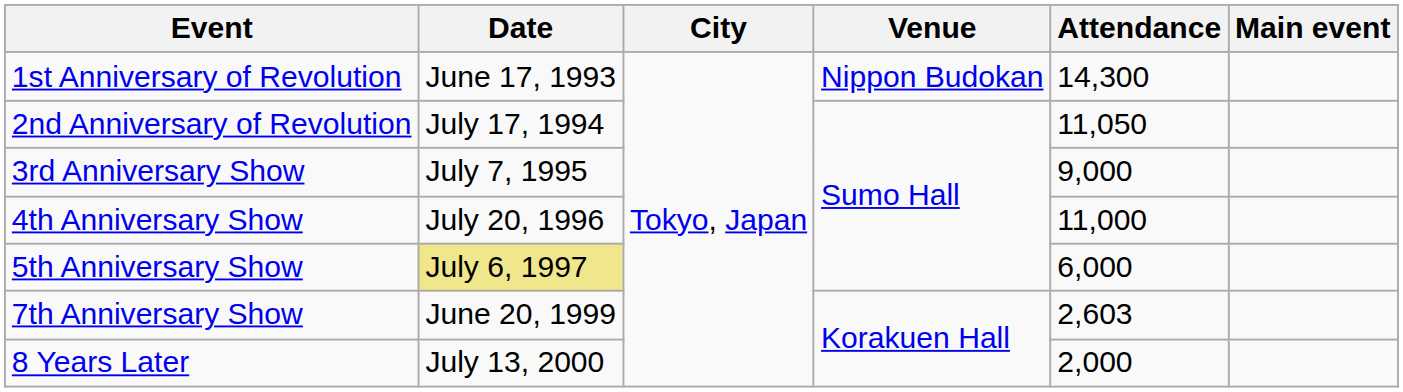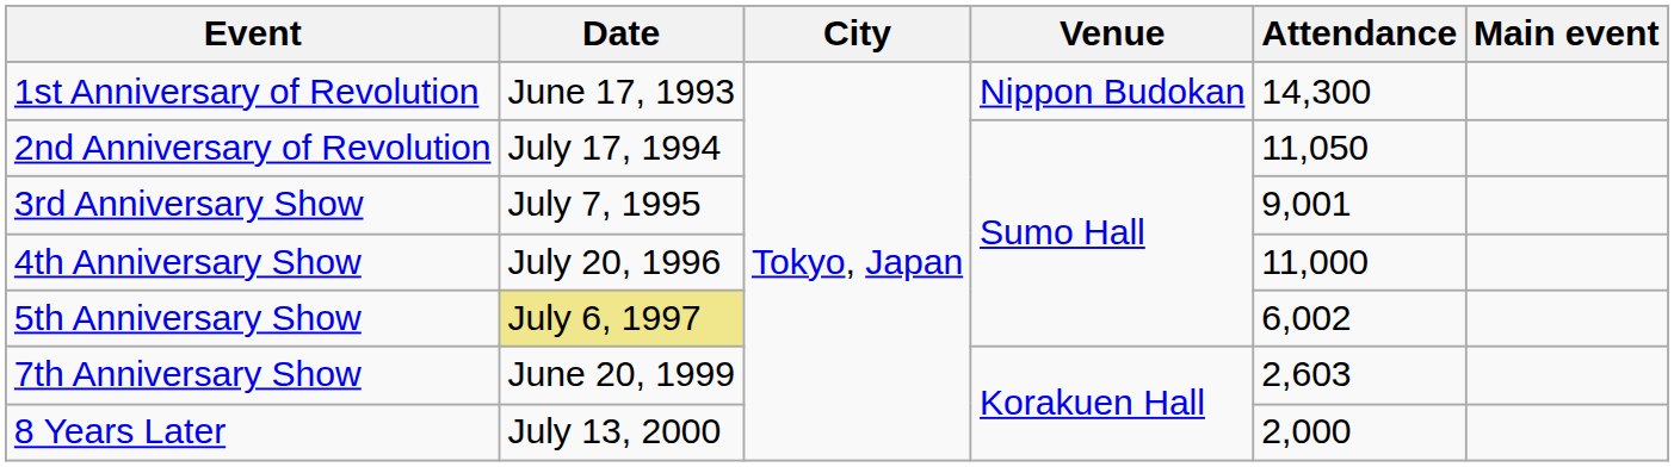3rd Anniversary Show | Attendance: 9,000 -> 9,001
5th Anniversary Show | Attendance: 6,000 -> 6,002
